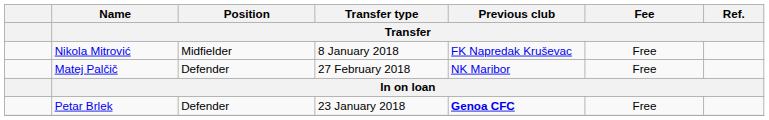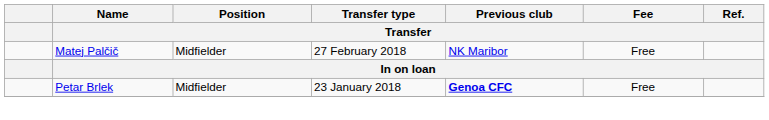- row: Nikola Mitrović | Midfielder | 8 January 2018 | FK Napredak Kruševac | Free
Matej Palčič | Position / Transfer: Defender -> Midfielder
Petar Brlek | Position / Transfer: Defender -> Midfielder
